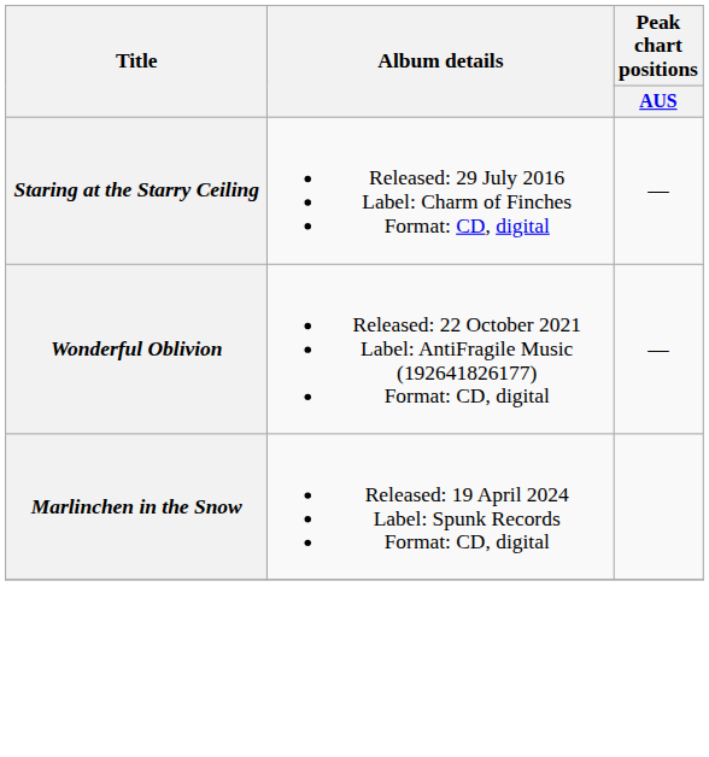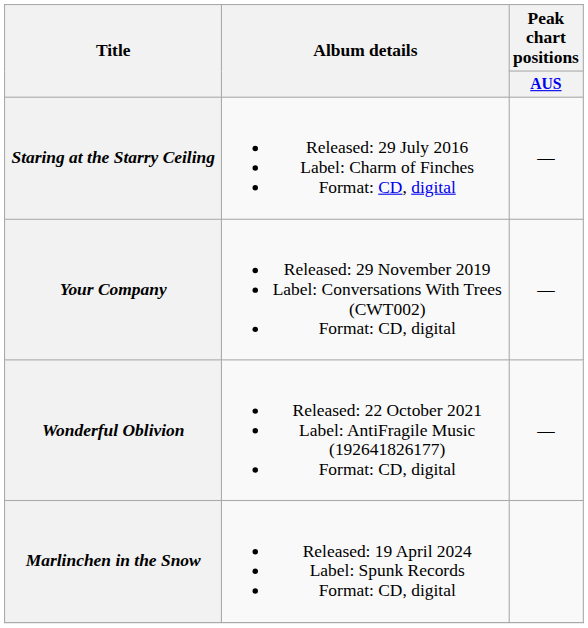+ row: Your Company | Released: 29 November 2019 Label: Conversations With Trees (CWT002) Format: CD, digital | —
